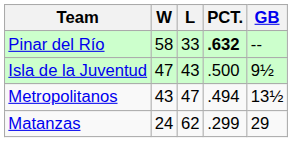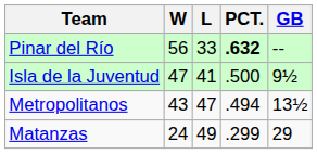Pinar del Río | W: 58 -> 56
Isla de la Juventud | L: 43 -> 41
Matanzas | L: 62 -> 49
